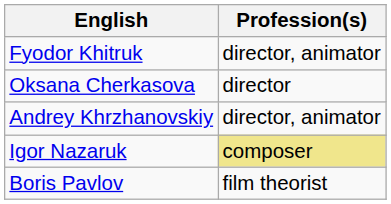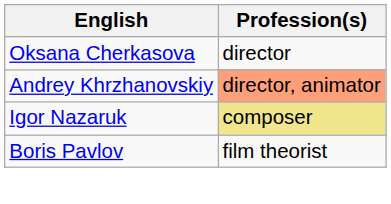- row: Fyodor Khitruk | director, animator
Andrey Khrzhanovskiy | Profession(s): no background -> lightsalmon background
